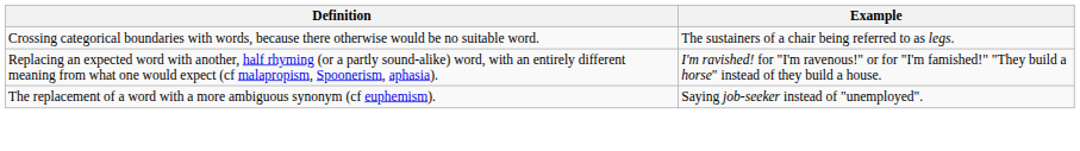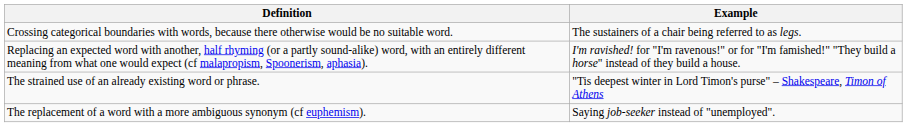+ row: The strained use of an already existing word or phrase. | "Tis deepest winter in Lord Timon's purse" – Shakespeare, Timon of Athens
